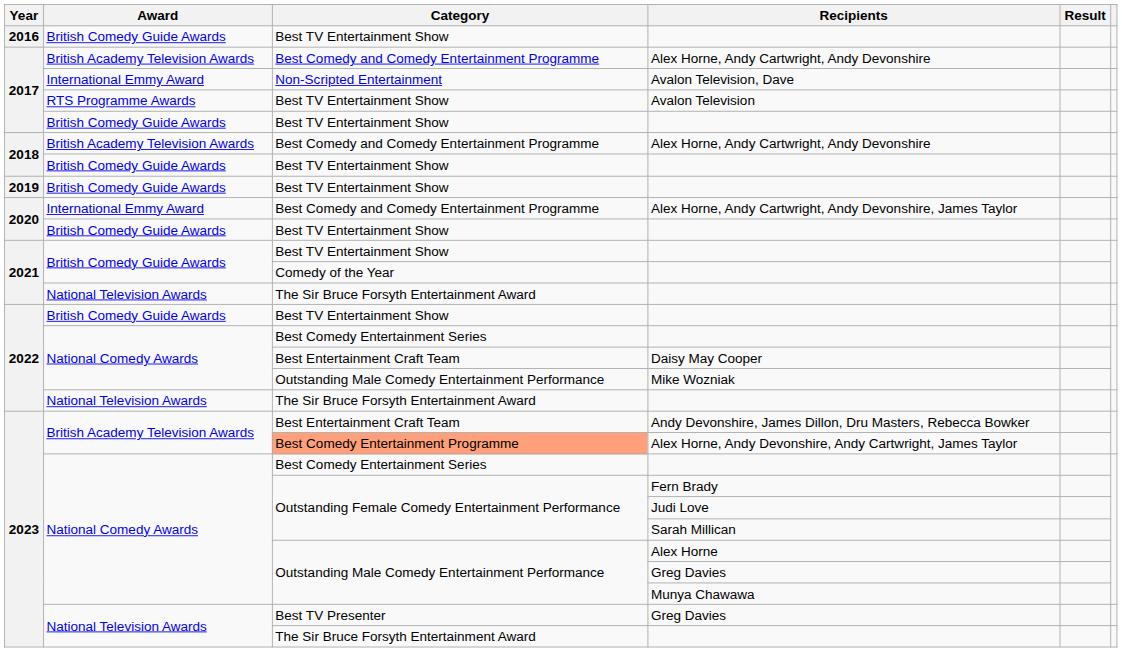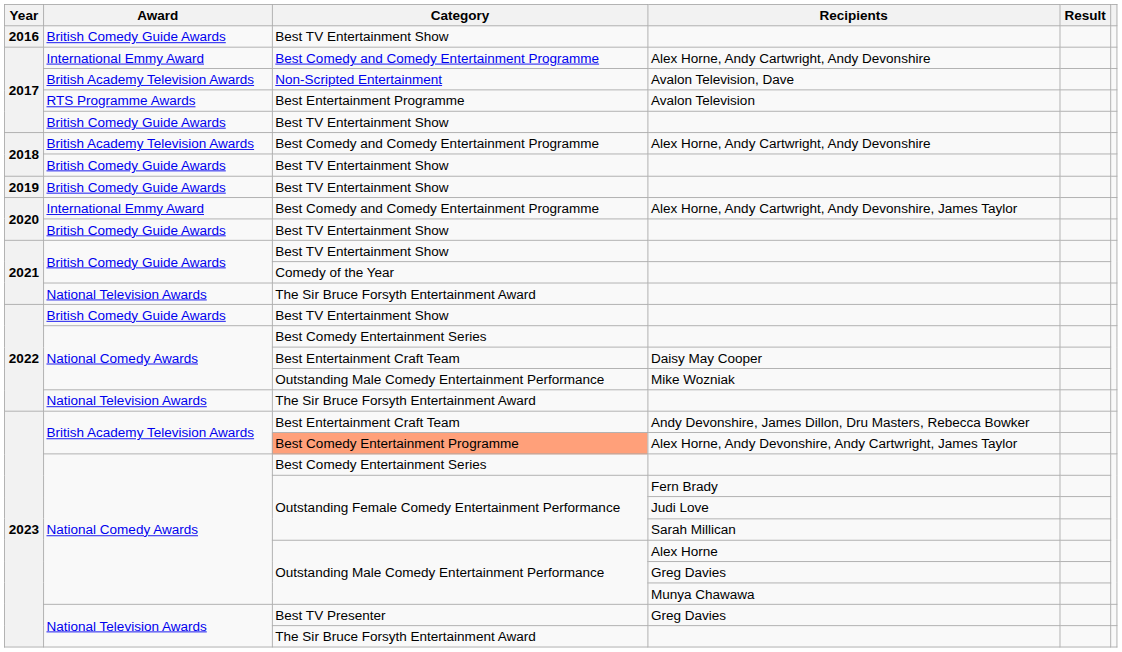2017 / Alex Horne, Andy Cartwright, Andy Devonshire | Award: British Academy Television Awards -> International Emmy Award
Avalon Television, Dave | Award: International Emmy Award -> British Academy Television Awards
Avalon Television | Category: Best TV Entertainment Show -> Best Entertainment Programme
